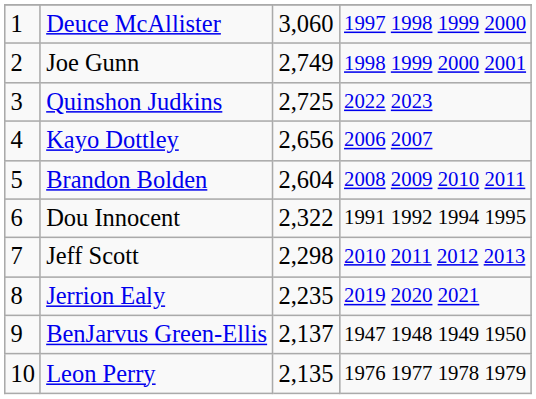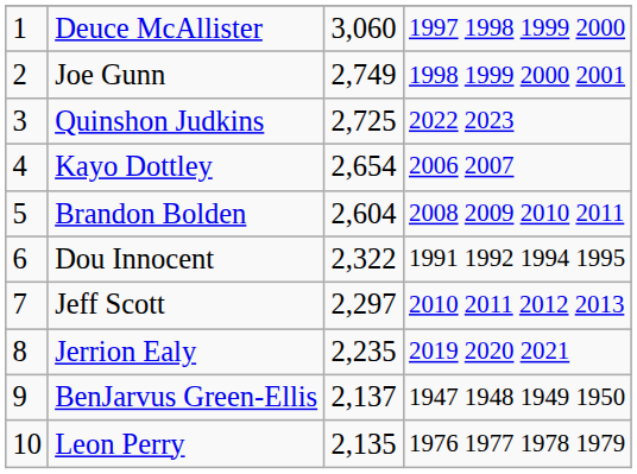Kayo Dottley | column 3: 2,656 -> 2,654
Jeff Scott | column 3: 2,298 -> 2,297
